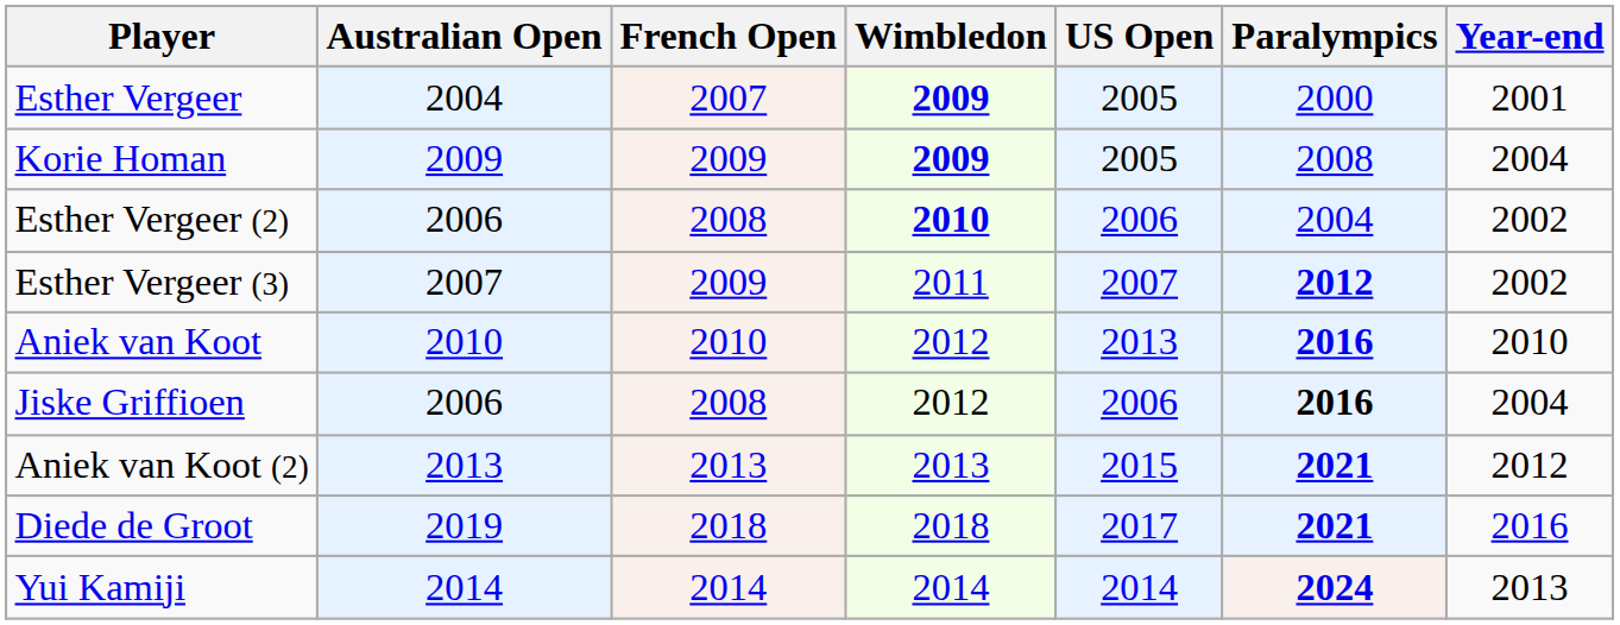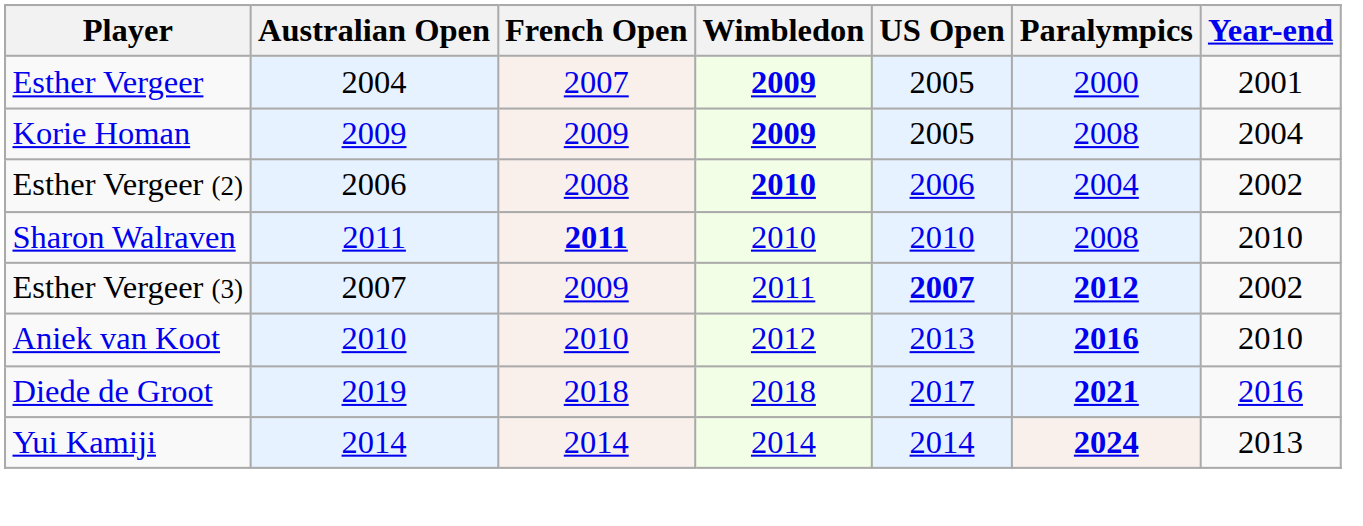+ row: Sharon Walraven | 2011 | 2011 | 2010 | 2010 | 2008 | 2010
Esther Vergeer (3) | US Open: normal -> bold
- row: Jiske Griffioen | 2006 | 2008 | 2012 | 2006 | 2016 | 2004
- row: Aniek van Koot (2) | 2013 | 2013 | 2013 | 2015 | 2021 | 2012
